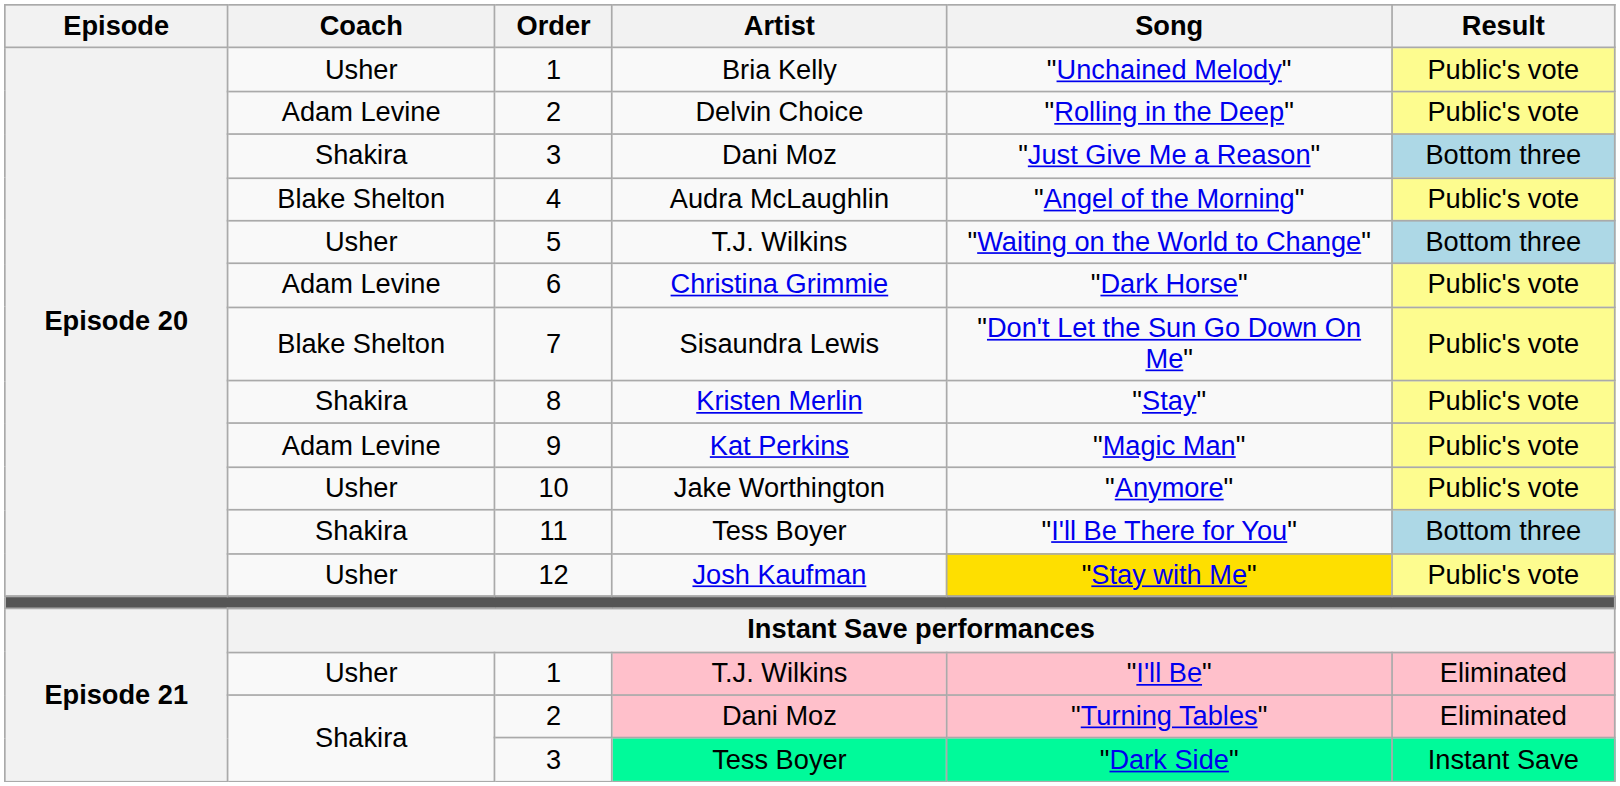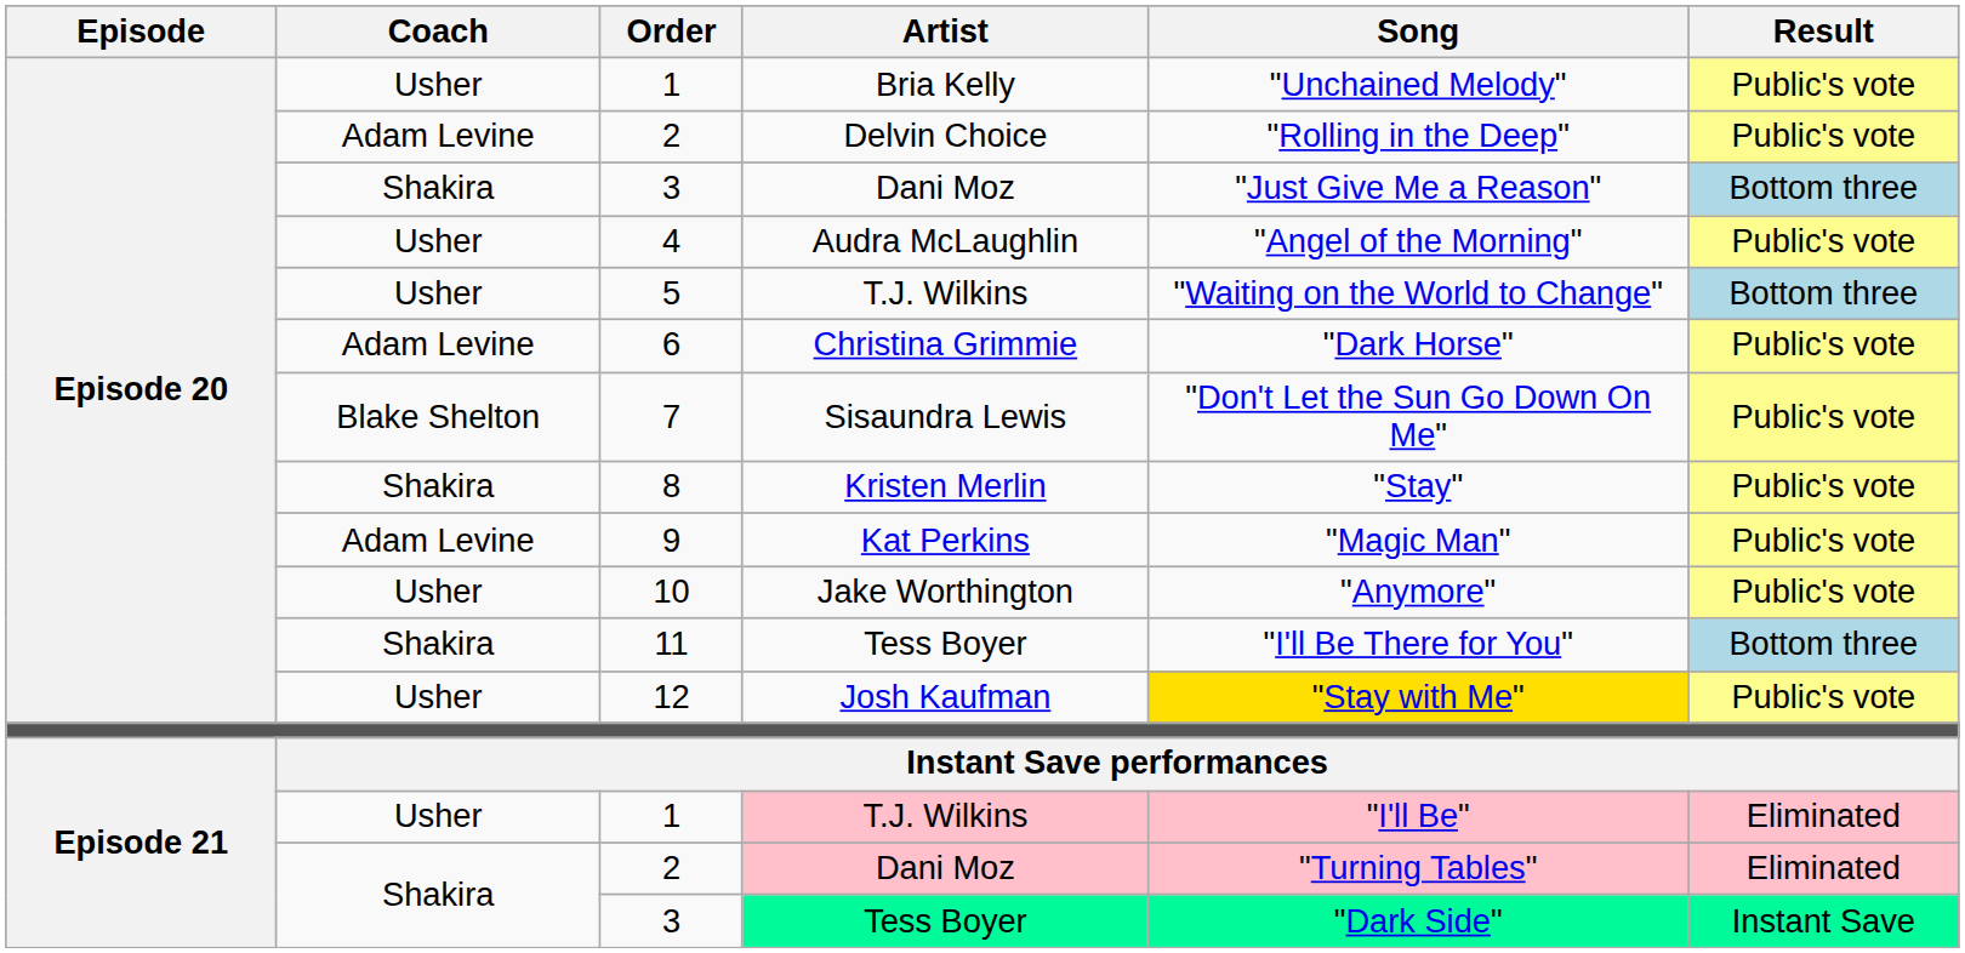4 | Coach: Blake Shelton -> Usher
